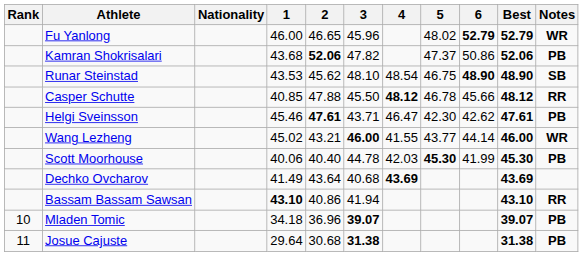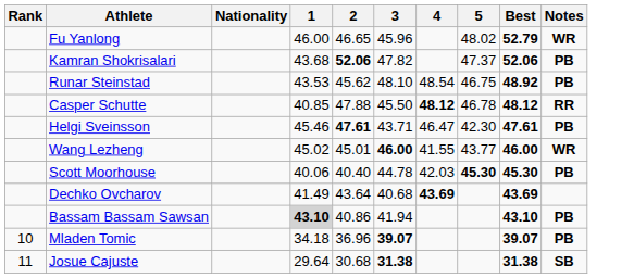- column: 6 | 52.79 | 50.86 | 48.90 | 45.66 | 42.62 | 44.14 | 41.99
Runar Steinstad | Best: 48.90 -> 48.92
Runar Steinstad | Notes: SB -> PB
Wang Lezheng | 2: 43.21 -> 45.01
Bassam Bassam Sawsan | 1: no background -> lightgrey background
Bassam Bassam Sawsan | Notes: RR -> PB
Josue Cajuste | Notes: PB -> SB
